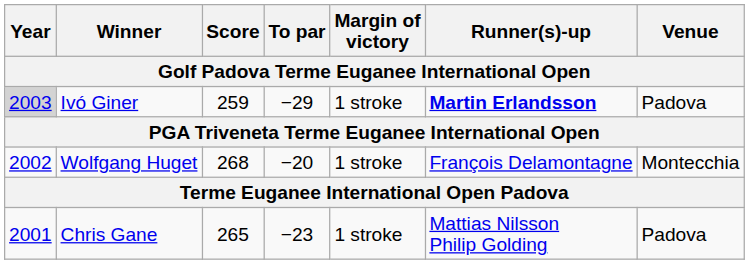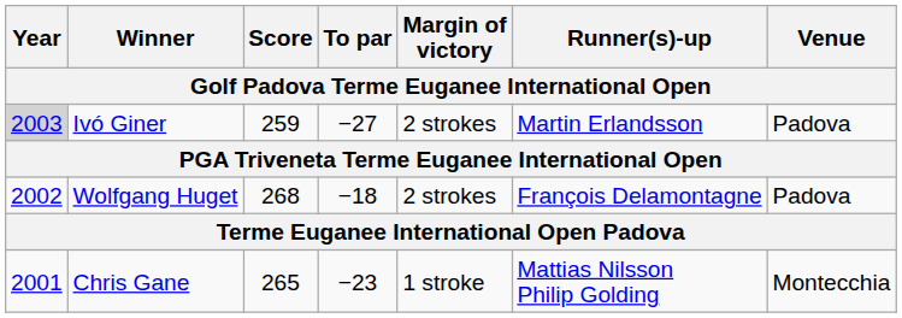Ivó Giner | To par: −29 -> −27
Ivó Giner | Margin of victory: 1 stroke -> 2 strokes
Ivó Giner | Runner(s)-up: bold -> normal
Wolfgang Huget | To par: −20 -> −18
Wolfgang Huget | Margin of victory: 1 stroke -> 2 strokes
Wolfgang Huget | Venue: Montecchia -> Padova
Chris Gane | Venue: Padova -> Montecchia
